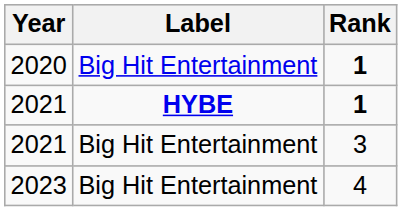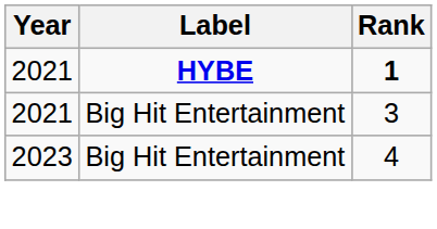- row: 2020 | Big Hit Entertainment | 1
